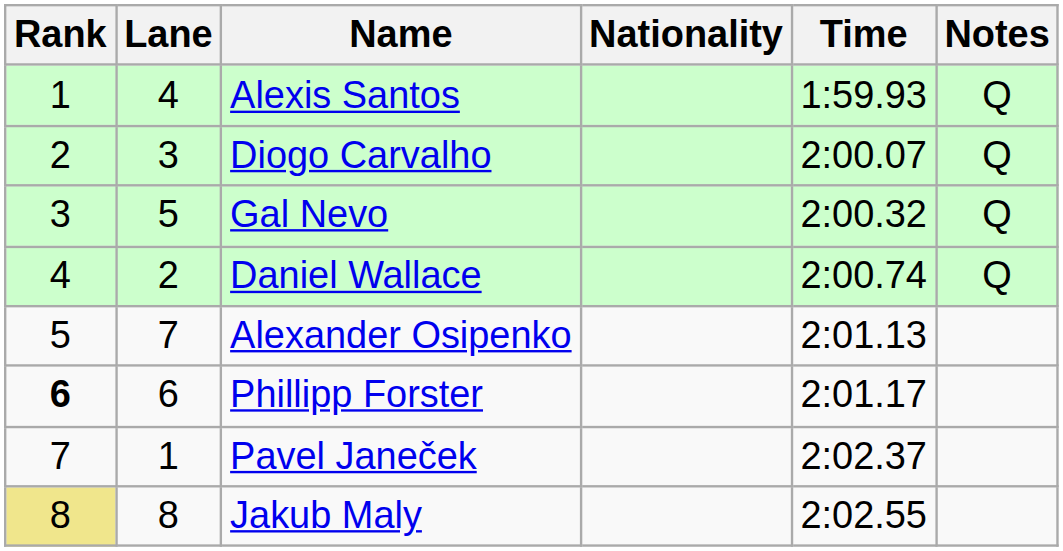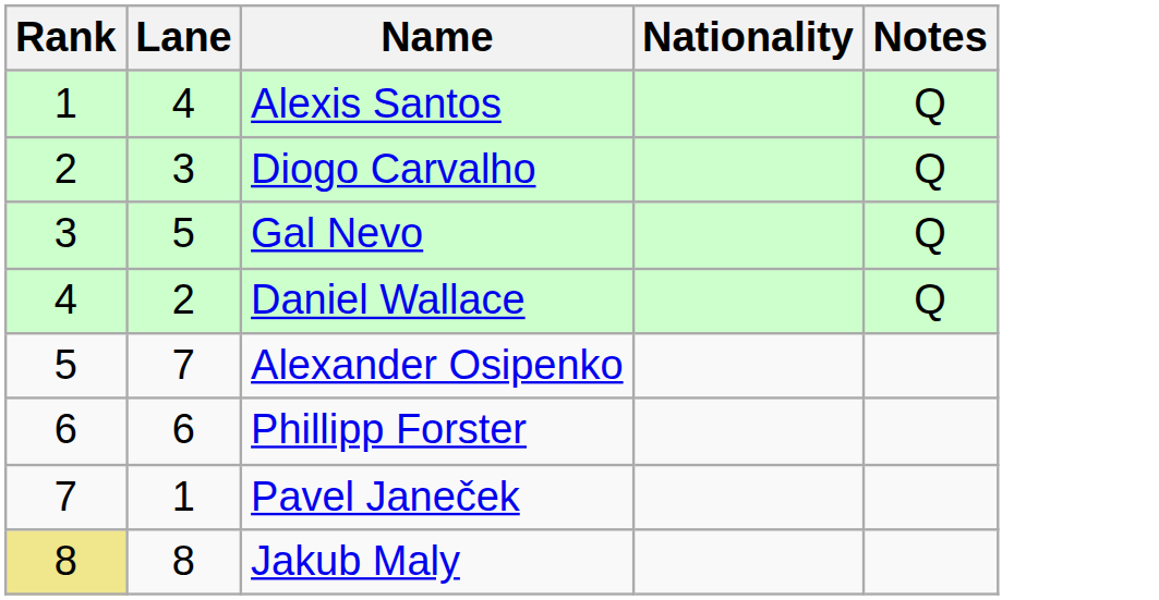- column: Time | 1:59.93 | 2:00.07 | 2:00.32 | 2:00.74 | 2:01.13 | 2:01.17 | 2:02.37 | 2:02.55
Phillipp Forster | Rank: bold -> normal
